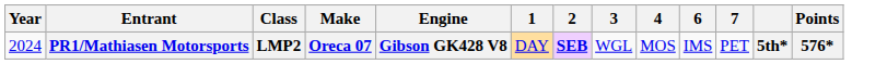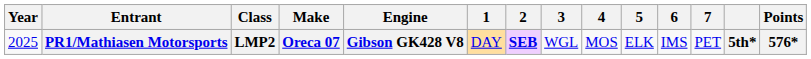+ column: 5 | ELK
PR1/Mathiasen Motorsports | Year: 2024 -> 2025
